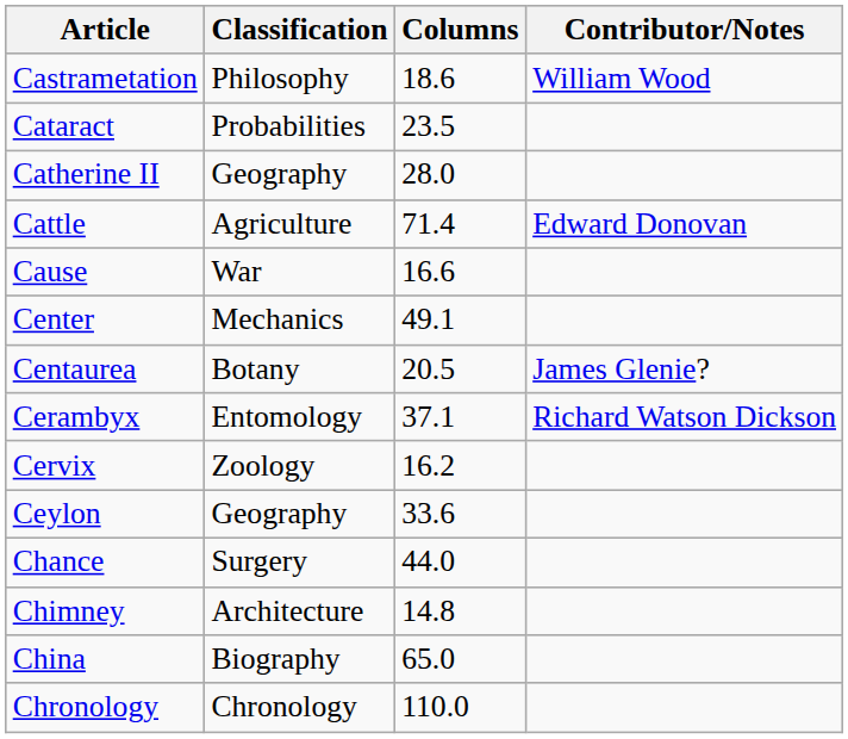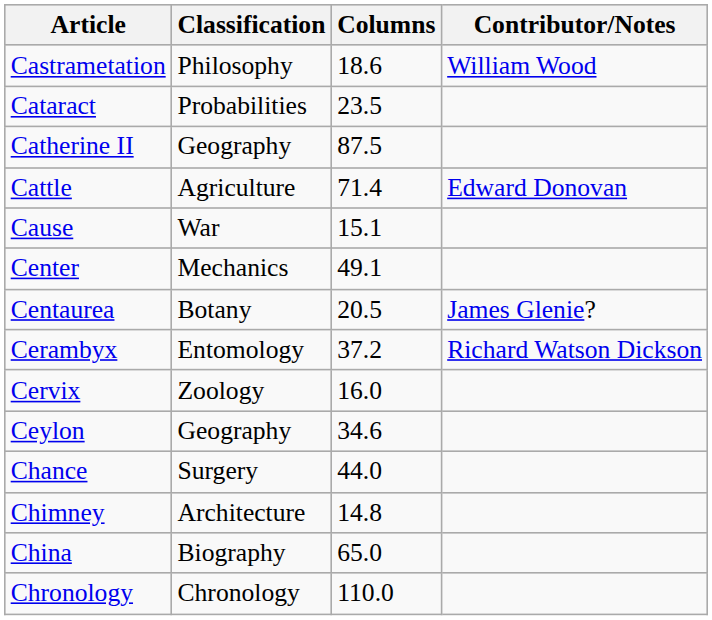Catherine II | Columns: 28.0 -> 87.5
Cause | Columns: 16.6 -> 15.1
Cerambyx | Columns: 37.1 -> 37.2
Cervix | Columns: 16.2 -> 16.0
Ceylon | Columns: 33.6 -> 34.6
